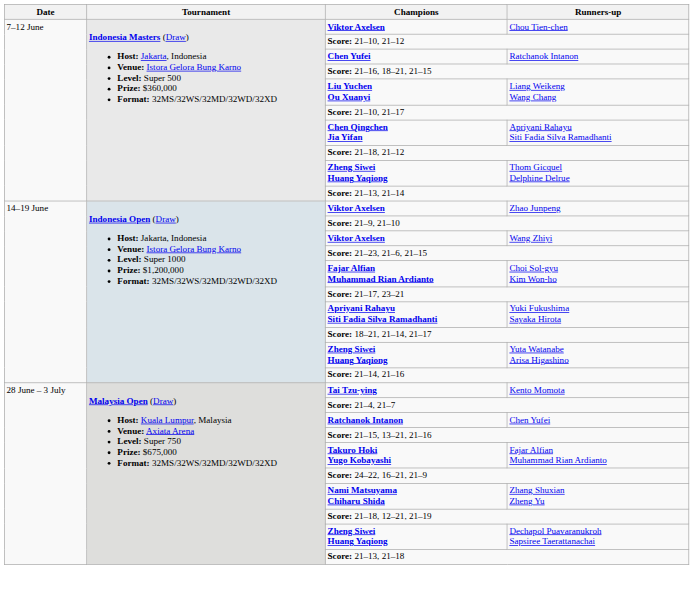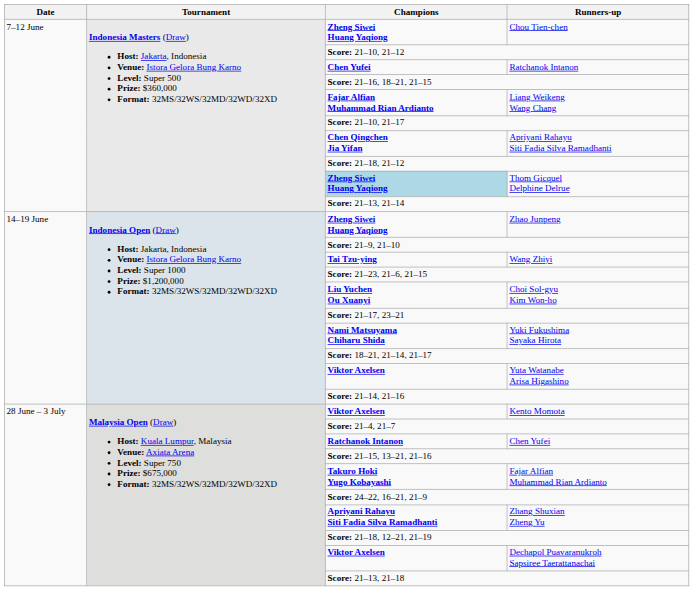Chou Tien-chen | Champions: Viktor Axelsen -> Zheng Siwei Huang Yaqiong
Liang Weikeng Wang Chang | Champions: Liu Yuchen Ou Xuanyi -> Fajar Alfian Muhammad Rian Ardianto
Thom Gicquel Delphine Delrue | Champions: no background -> lightblue background
Zhao Junpeng | Champions: Viktor Axelsen -> Zheng Siwei Huang Yaqiong
Wang Zhiyi | Champions: Viktor Axelsen -> Tai Tzu-ying
Choi Sol-gyu Kim Won-ho | Champions: Fajar Alfian Muhammad Rian Ardianto -> Liu Yuchen Ou Xuanyi
Yuki Fukushima Sayaka Hirota | Champions: Apriyani Rahayu Siti Fadia Silva Ramadhanti -> Nami Matsuyama Chiharu Shida
Yuta Watanabe Arisa Higashino | Champions: Zheng Siwei Huang Yaqiong -> Viktor Axelsen
Kento Momota | Champions: Tai Tzu-ying -> Viktor Axelsen
Zhang Shuxian Zheng Yu | Champions: Nami Matsuyama Chiharu Shida -> Apriyani Rahayu Siti Fadia Silva Ramadhanti
Dechapol Puavaranukroh Sapsiree Taerattanachai | Champions: Zheng Siwei Huang Yaqiong -> Viktor Axelsen
